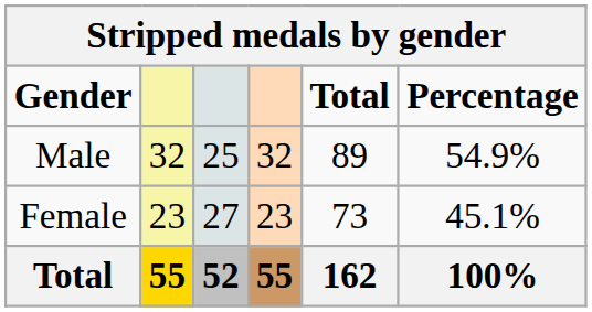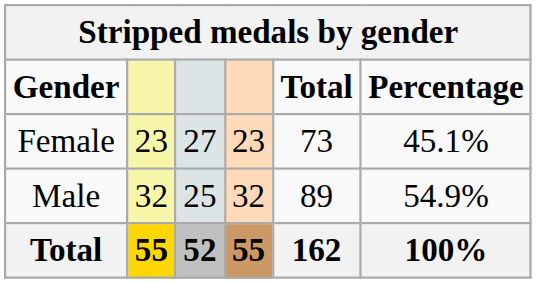rows swapped: Male <-> Female
